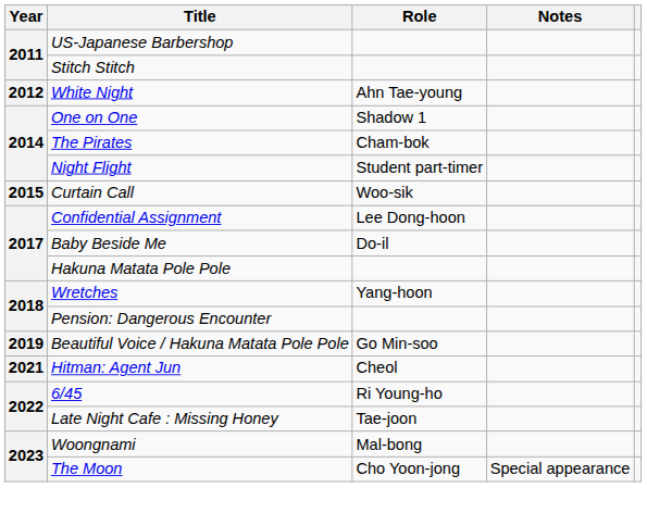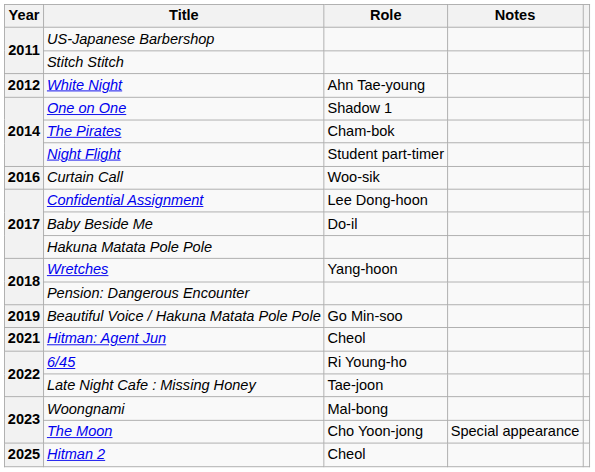Curtain Call | Year: 2015 -> 2016
+ row: 2025 | Hitman 2 | Cheol
